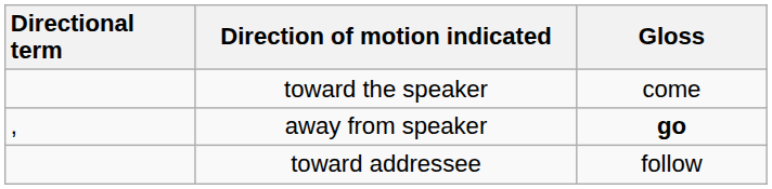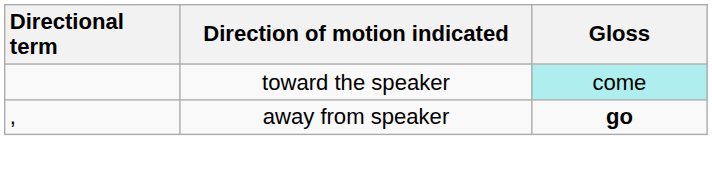toward the speaker | Gloss: no background -> paleturquoise background
- row: toward addressee | follow
